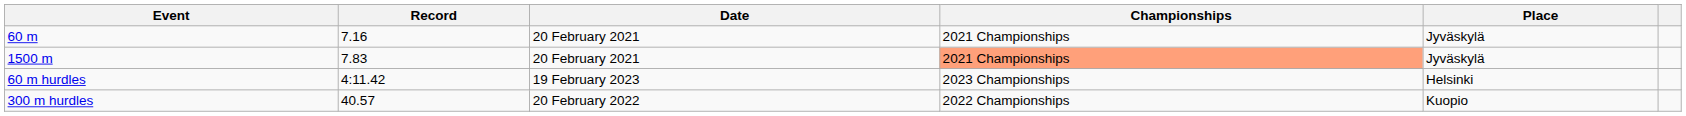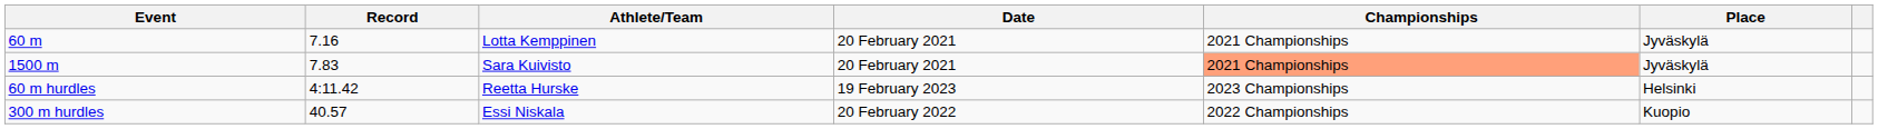+ column: Athlete/Team | Lotta Kemppinen | Sara Kuivisto | Reetta Hurske | Essi Niskala
